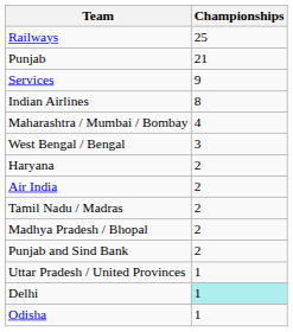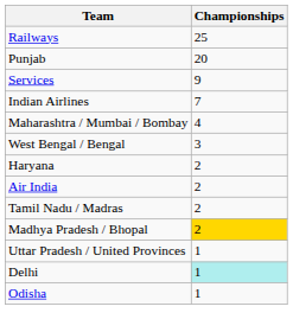Punjab | Championships: 21 -> 20
Indian Airlines | Championships: 8 -> 7
Madhya Pradesh / Bhopal | Championships: no background -> gold background
- row: Punjab and Sind Bank | 2
